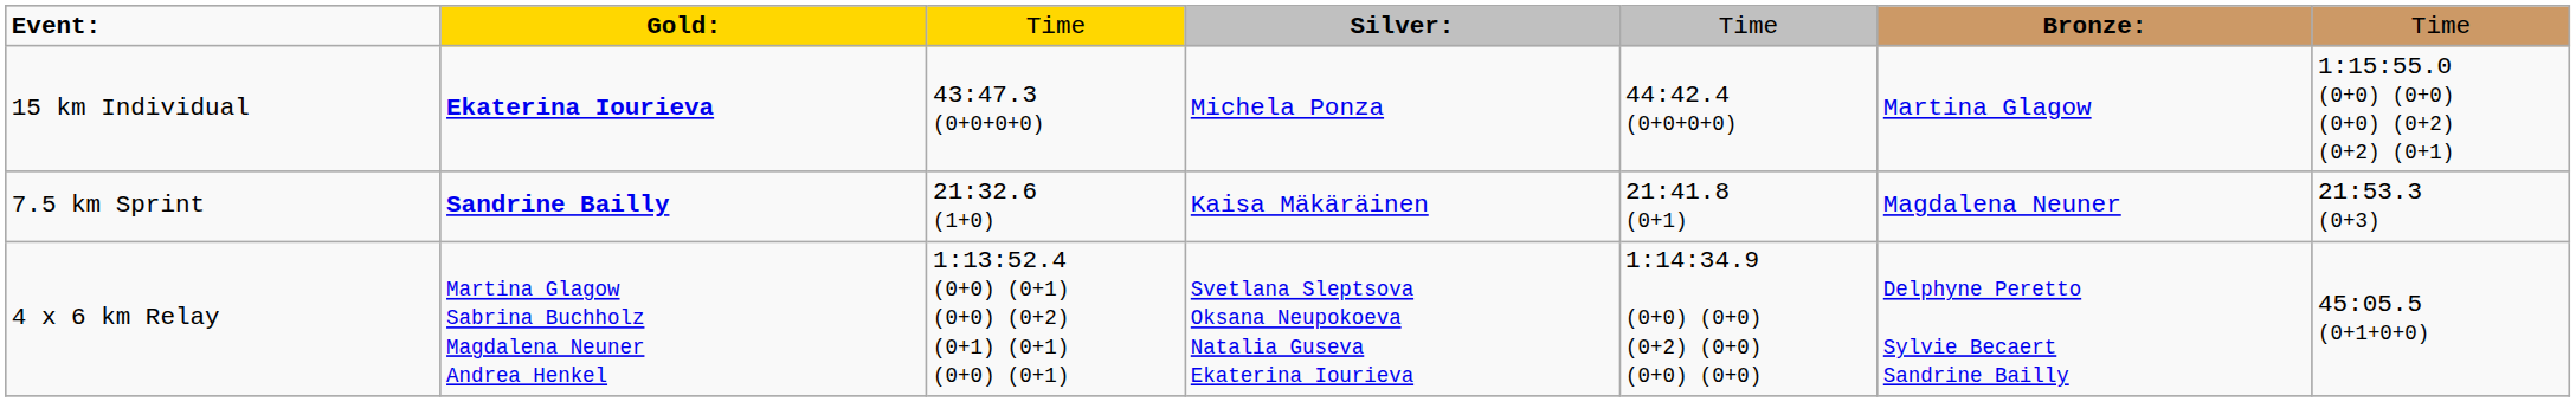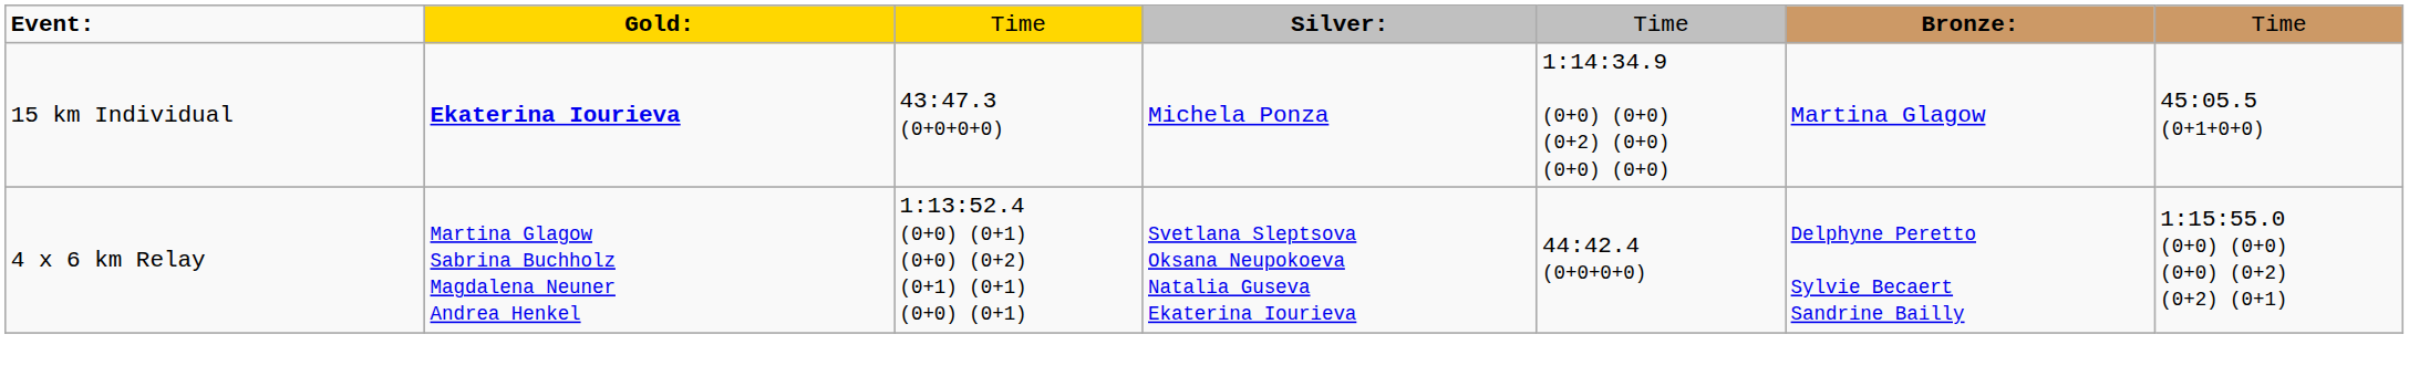15 km Individual | column 5: 44:42.4 (0+0+0+0) -> 1:14:34.9 (0+0) (0+0) (0+2) (0+0) (0+0) (0+0)
15 km Individual | column 7: 1:15:55.0 (0+0) (0+0) (0+0) (0+2) (0+2) (0+1) -> 45:05.5 (0+1+0+0)
- row: 7.5 km Sprint | Sandrine Bailly | 21:32.6 (1+0) | Kaisa Mäkäräinen | 21:41.8 (0+1) | Magdalena Neuner | 21:53.3 (0+3)
4 x 6 km Relay | column 5: 1:14:34.9 (0+0) (0+0) (0+2) (0+0) (0+0) (0+0) -> 44:42.4 (0+0+0+0)
4 x 6 km Relay | column 7: 45:05.5 (0+1+0+0) -> 1:15:55.0 (0+0) (0+0) (0+0) (0+2) (0+2) (0+1)
